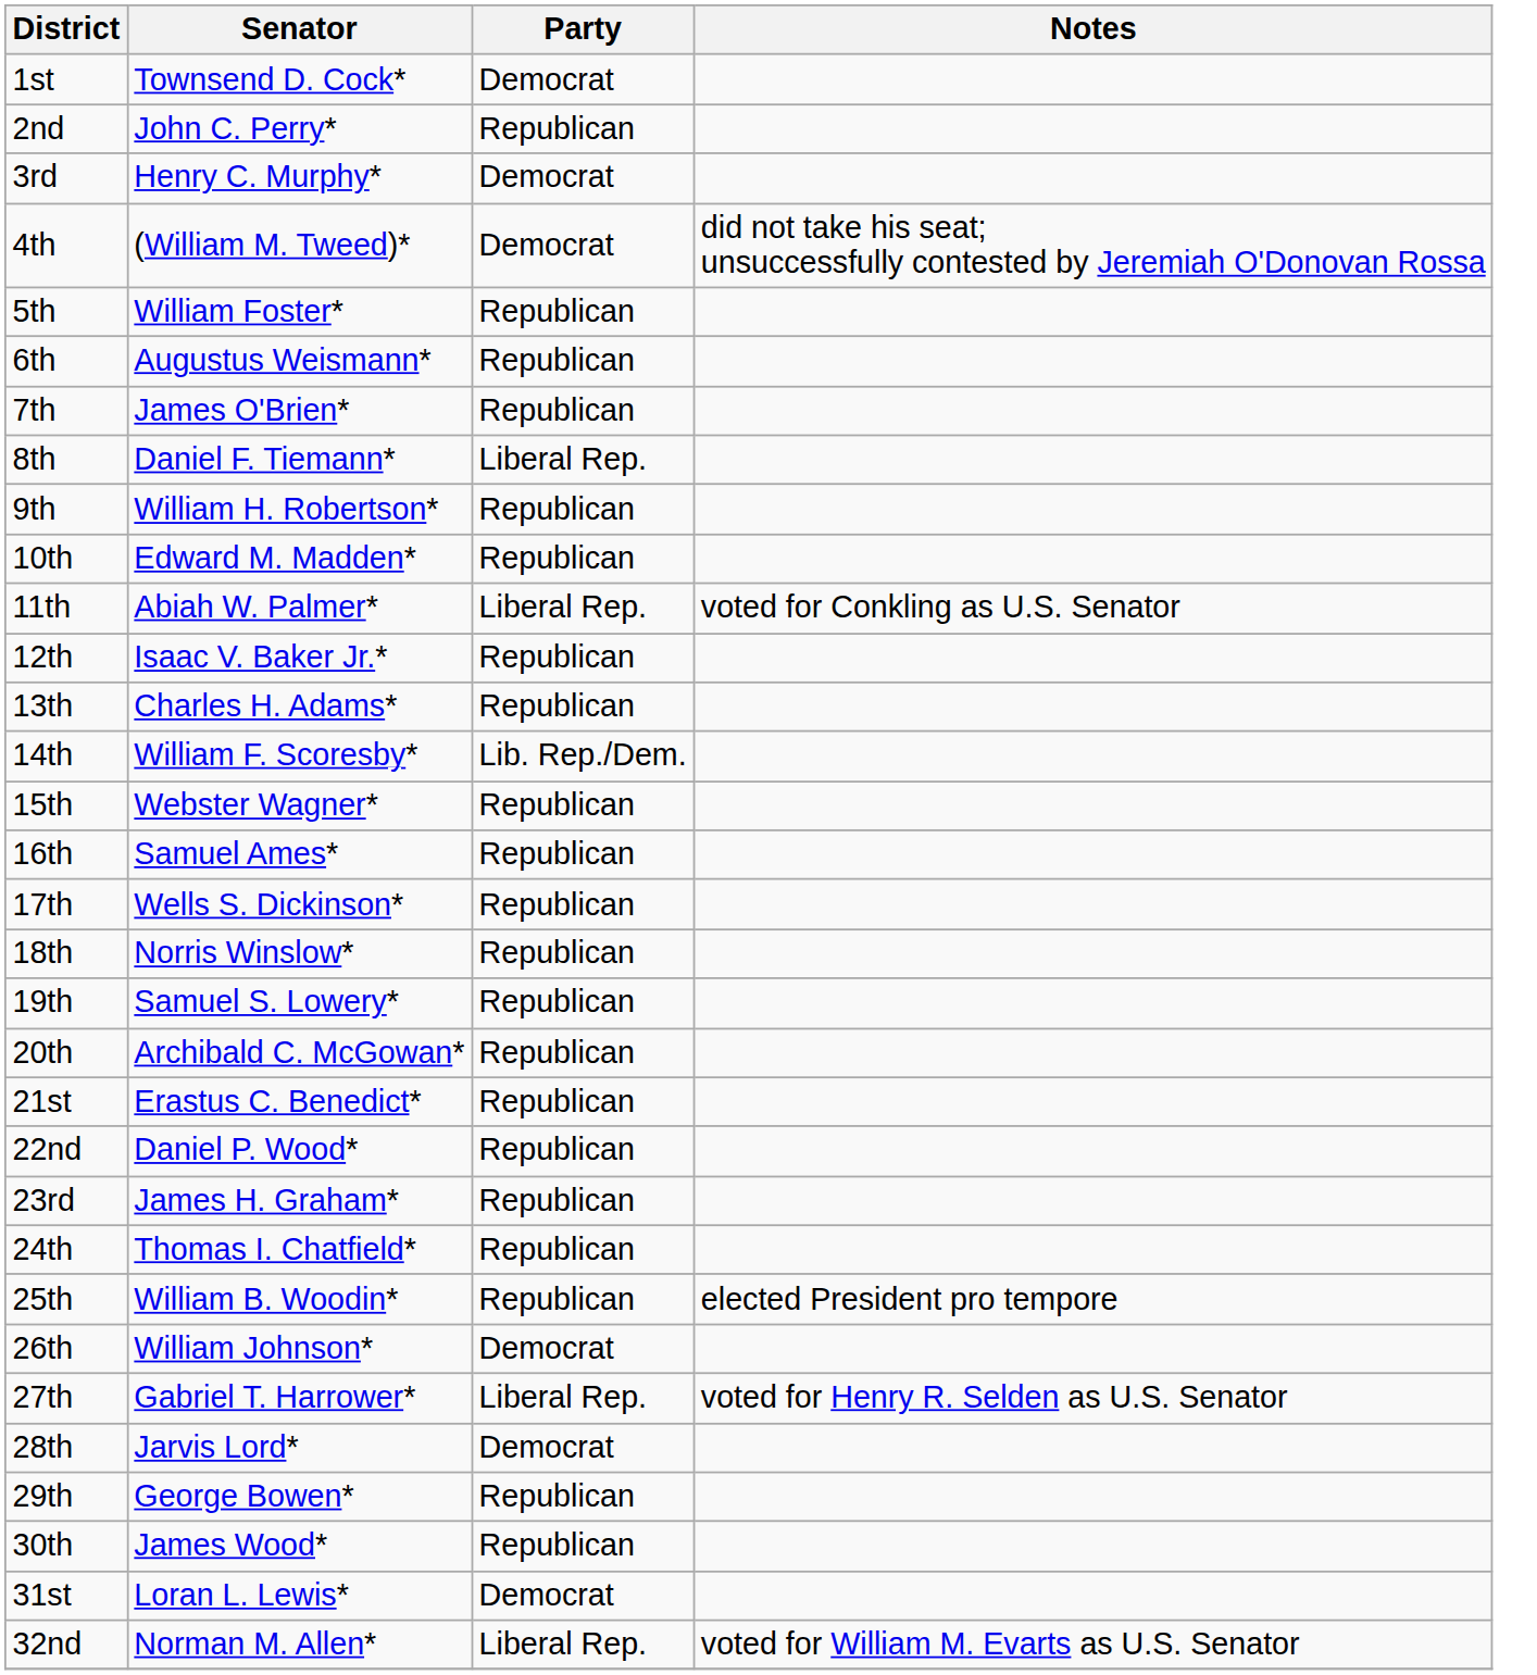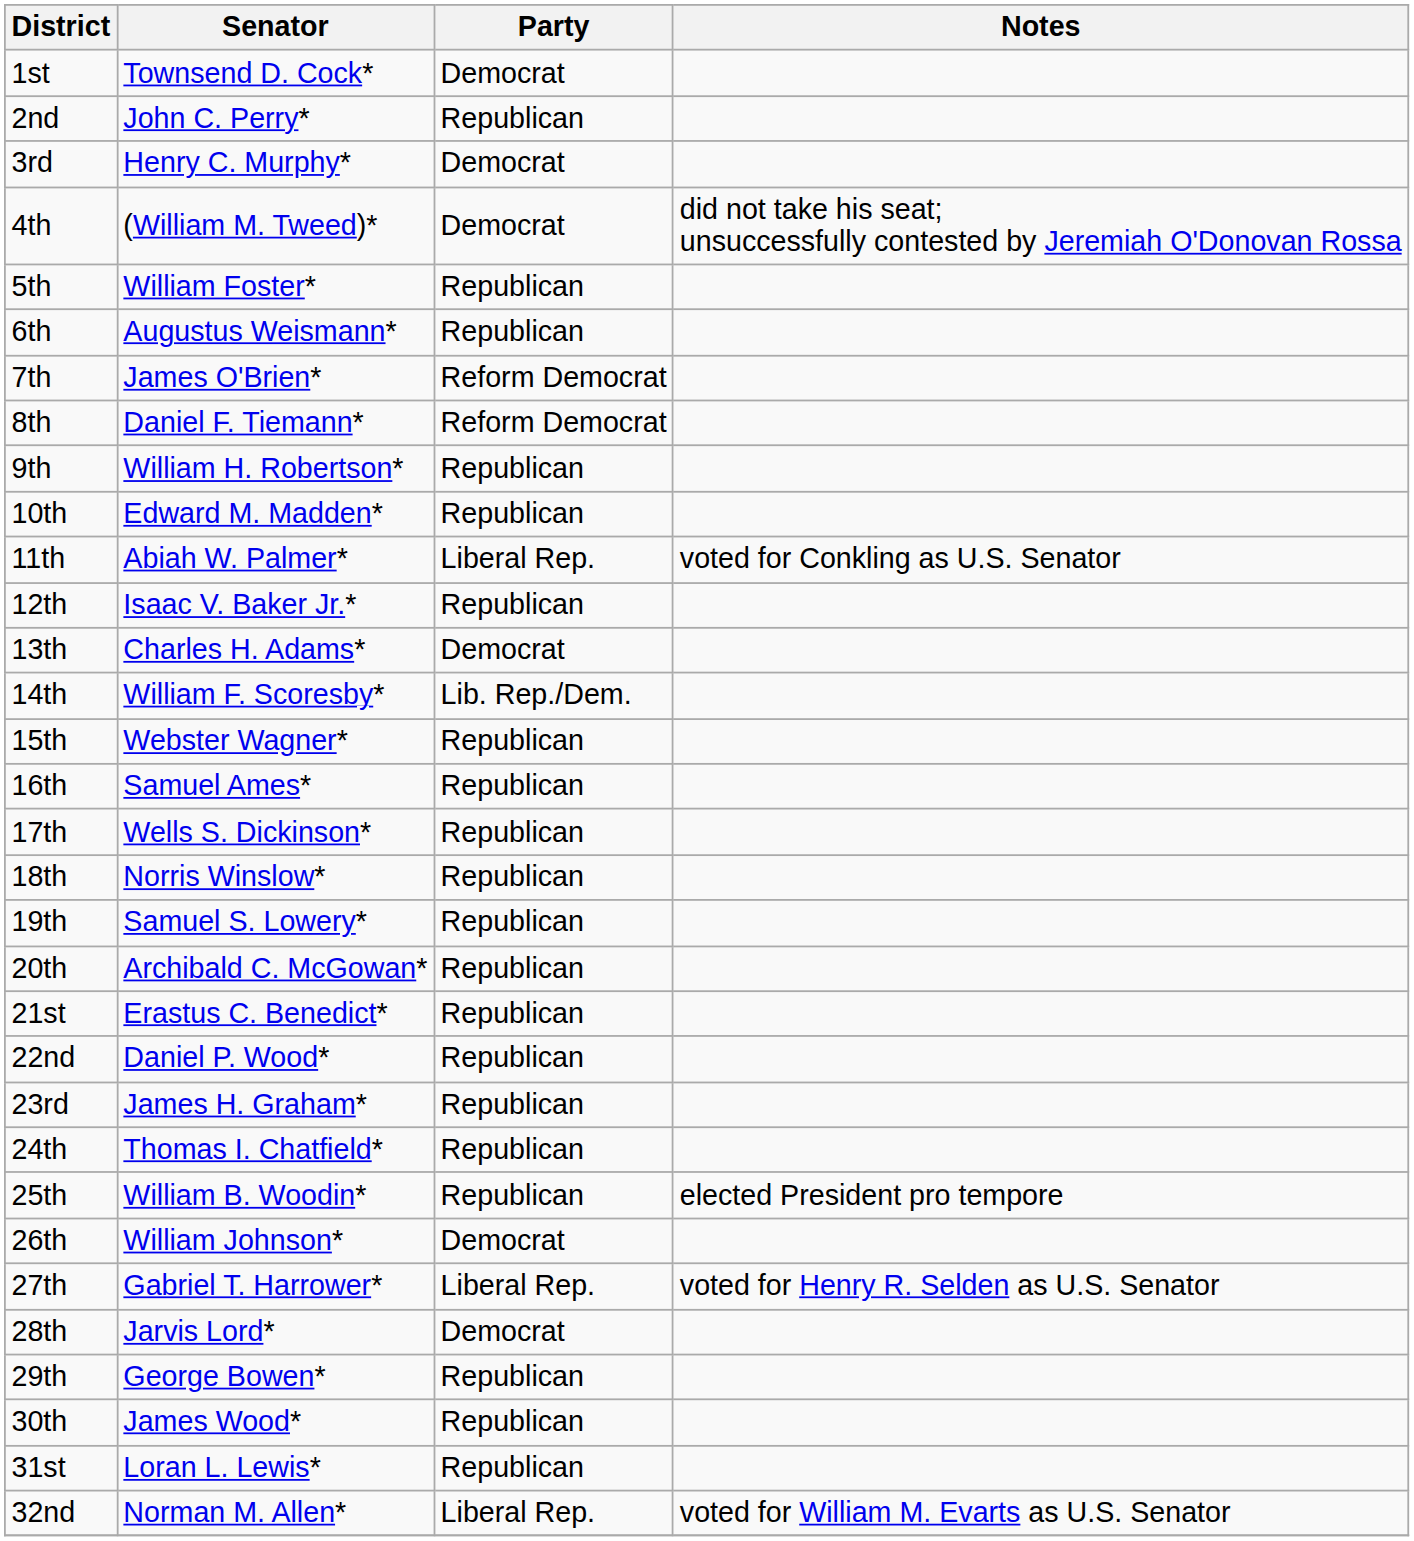7th | Party: Republican -> Reform Democrat
8th | Party: Liberal Rep. -> Reform Democrat
13th | Party: Republican -> Democrat
31st | Party: Democrat -> Republican
